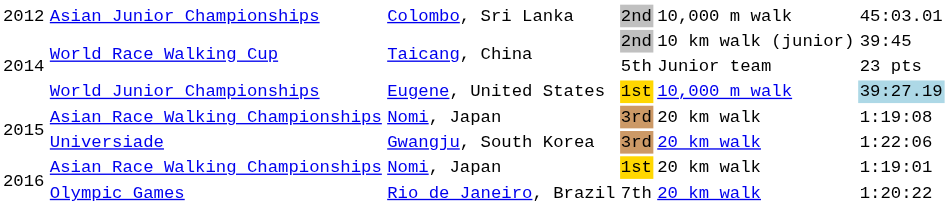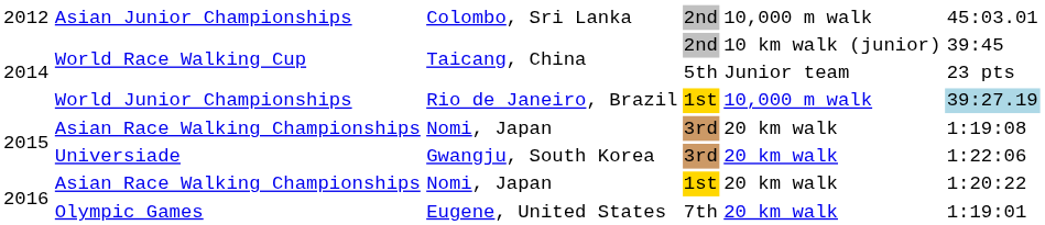World Junior Championships | column 3: Eugene, United States -> Rio de Janeiro, Brazil
Asian Race Walking Championships / 1st | column 6: 1:19:01 -> 1:20:22
Olympic Games | column 3: Rio de Janeiro, Brazil -> Eugene, United States
Olympic Games | column 6: 1:20:22 -> 1:19:01
